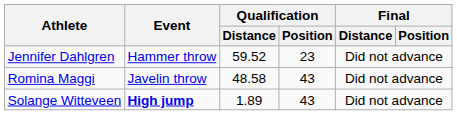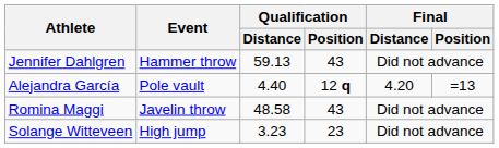Jennifer Dahlgren | Qualification / Distance: 59.52 -> 59.13
Jennifer Dahlgren | Qualification / Position: 23 -> 43
+ row: Alejandra García | Pole vault | 4.40 | 12 q | 4.20 | =13
Solange Witteveen | Event: bold -> normal
Solange Witteveen | Qualification / Distance: 1.89 -> 3.23
Solange Witteveen | Qualification / Position: 43 -> 23
